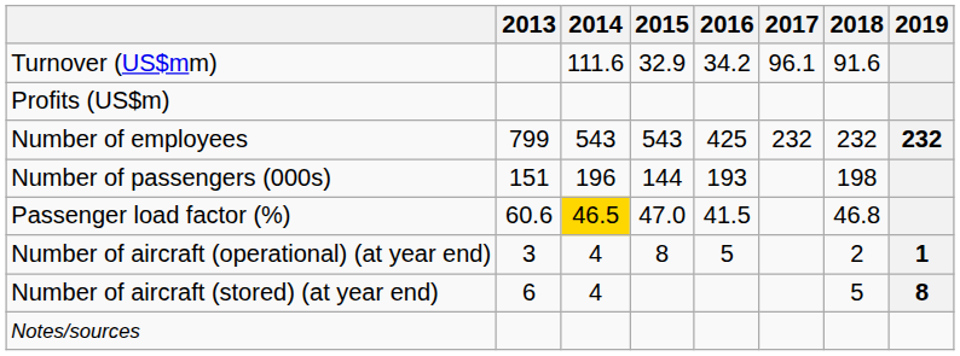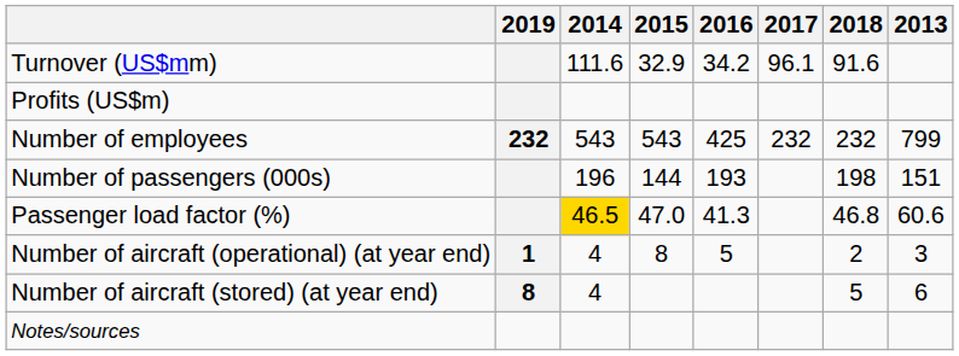columns swapped: 2013 <-> 2019
Passenger load factor (%) | 2016: 41.5 -> 41.3
